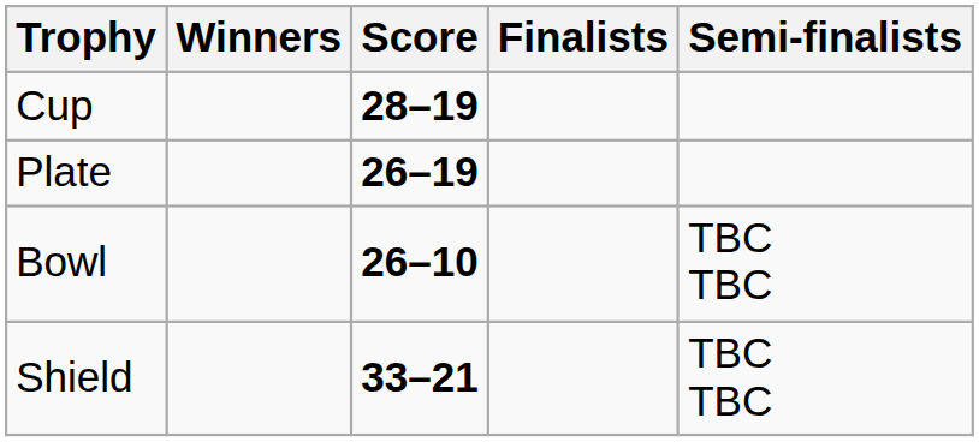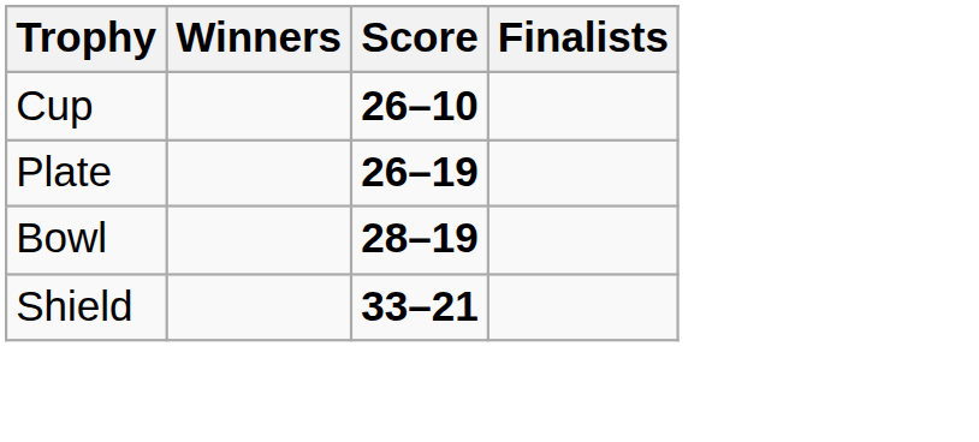- column: Semi-finalists | TBC TBC | TBC TBC
Cup | Score: 28–19 -> 26–10
Bowl | Score: 26–10 -> 28–19
